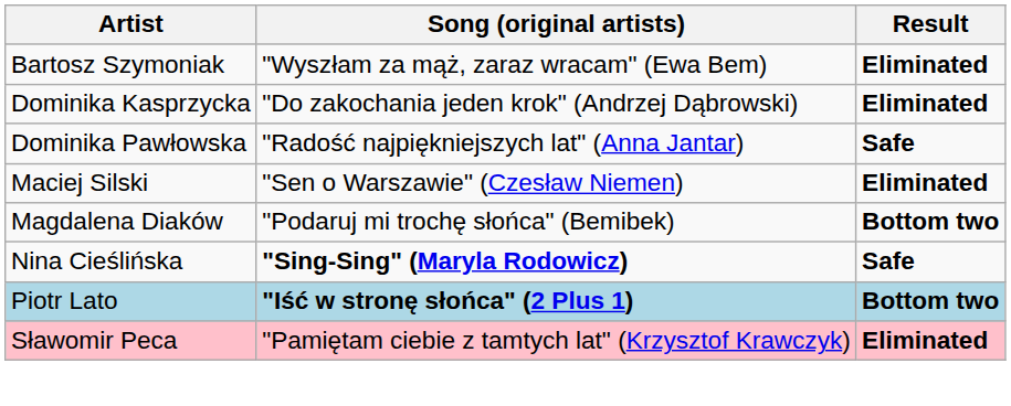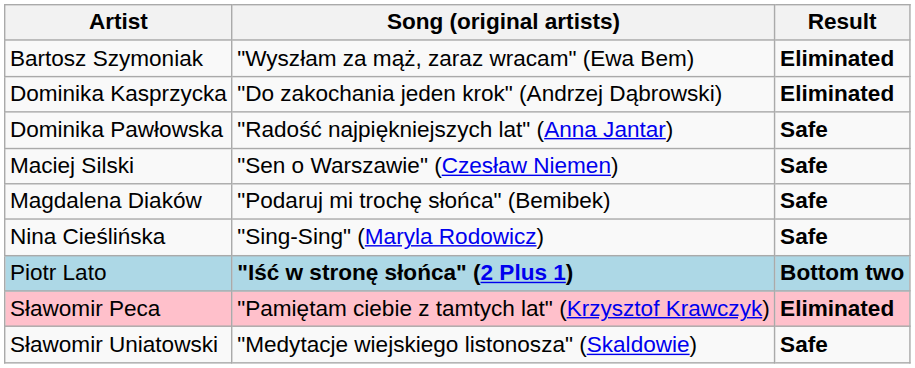Maciej Silski | Result: Eliminated -> Safe
Magdalena Diaków | Result: Bottom two -> Safe
Nina Cieślińska | Song (original artists): bold -> normal
+ row: Sławomir Uniatowski | "Medytacje wiejskiego listonosza" (Skaldowie) | Safe
